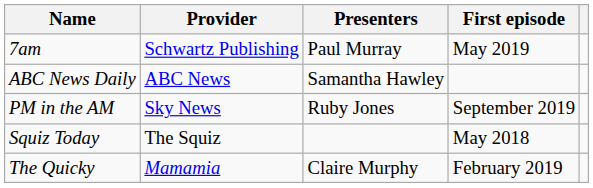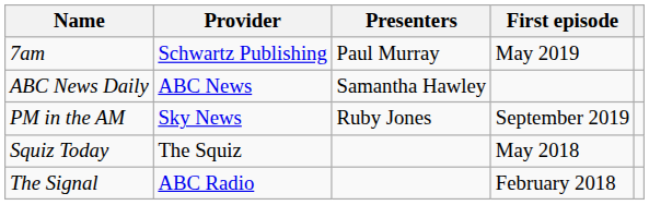- row: The Quicky | Mamamia | Claire Murphy | February 2019
+ row: The Signal | ABC Radio | February 2018
